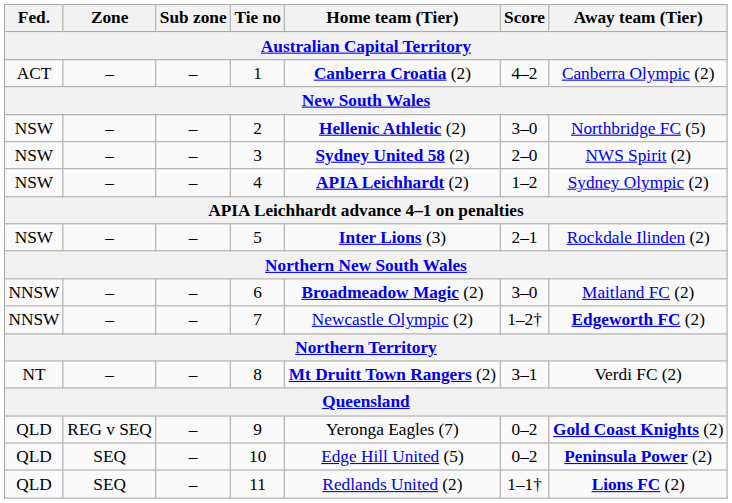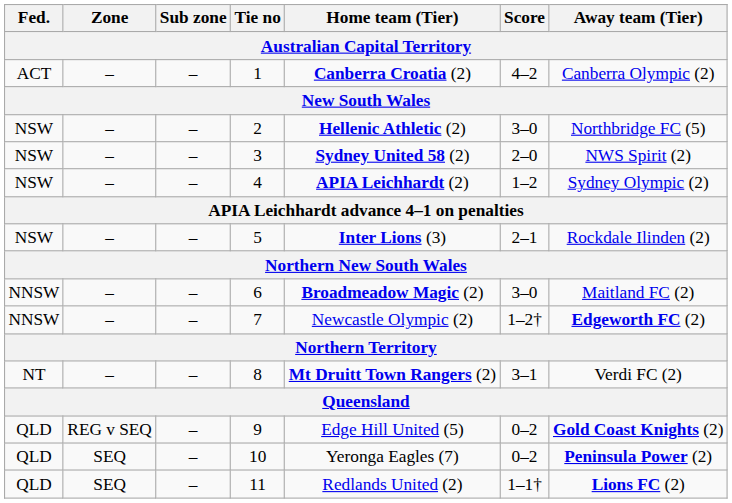9 | Home team (Tier): Yeronga Eagles (7) -> Edge Hill United (5)
10 | Home team (Tier): Edge Hill United (5) -> Yeronga Eagles (7)
